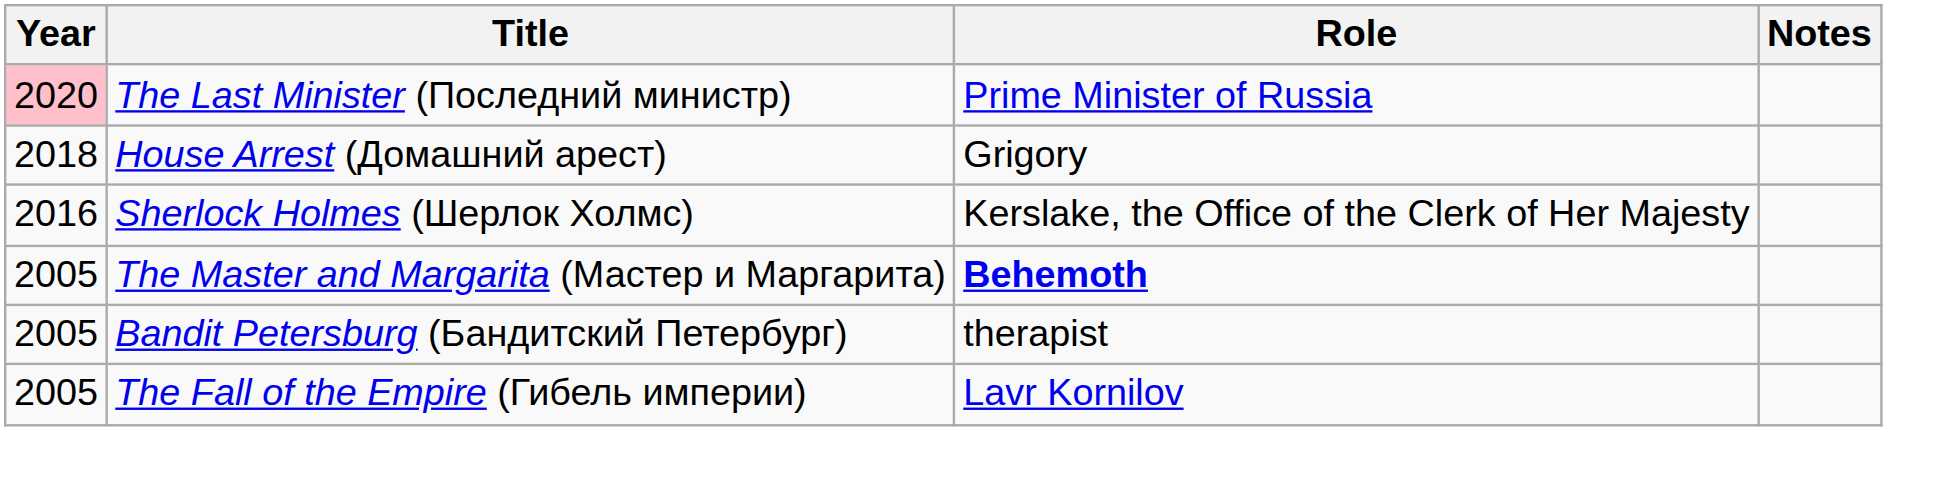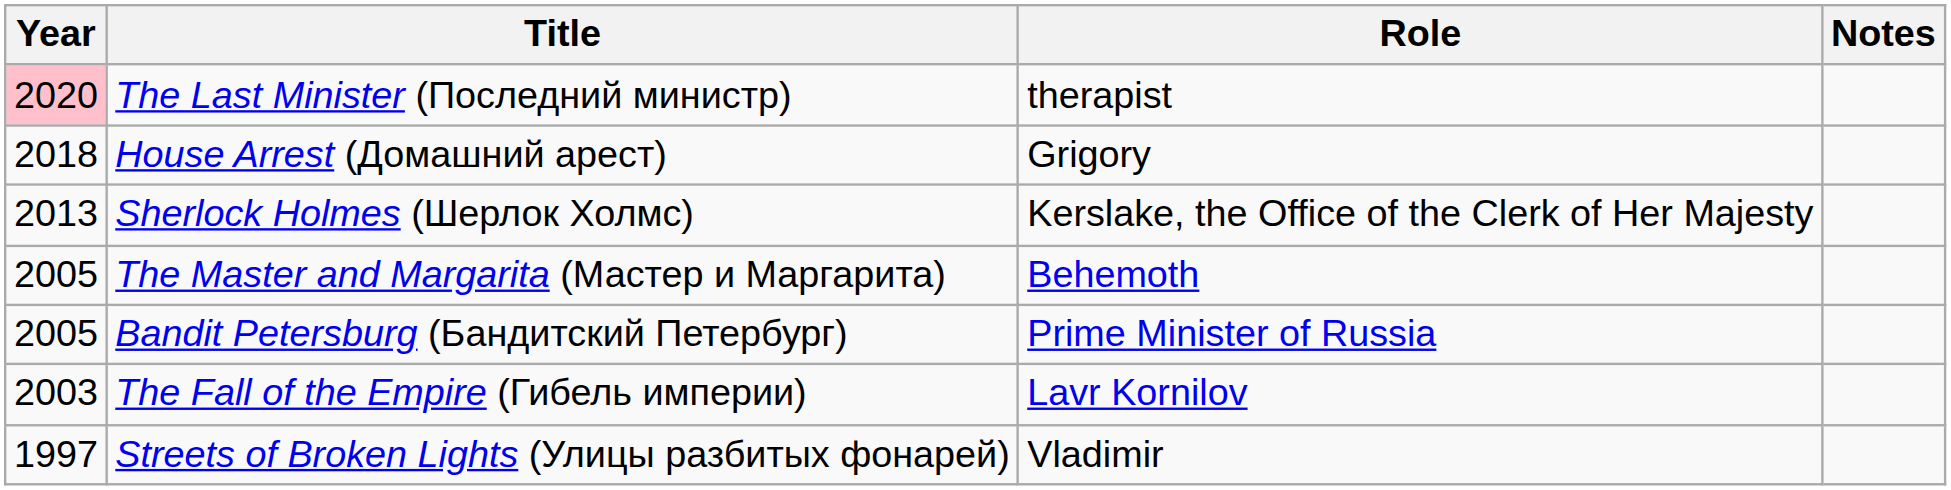The Last Minister (Последний министр) | Role: Prime Minister of Russia -> therapist
Sherlock Holmes (Шерлок Холмс) | Year: 2016 -> 2013
The Master and Margarita (Мастер и Маргарита) | Role: bold -> normal
Bandit Petersburg (Бандитский Петербург) | Role: therapist -> Prime Minister of Russia
The Fall of the Empire (Гибель империи) | Year: 2005 -> 2003
+ row: 1997 | Streets of Broken Lights (Улицы разбитых фонарей) | Vladimir
